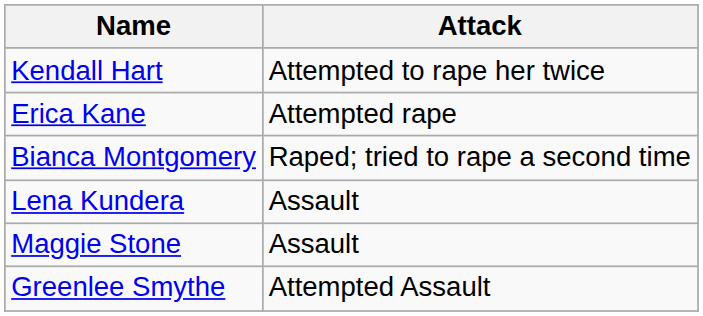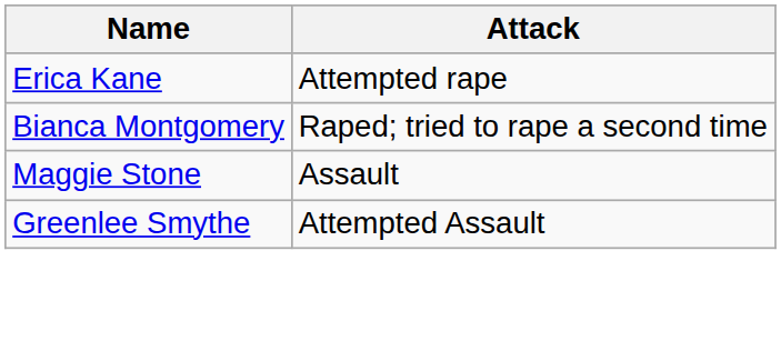- row: Kendall Hart | Attempted to rape her twice
- row: Lena Kundera | Assault
